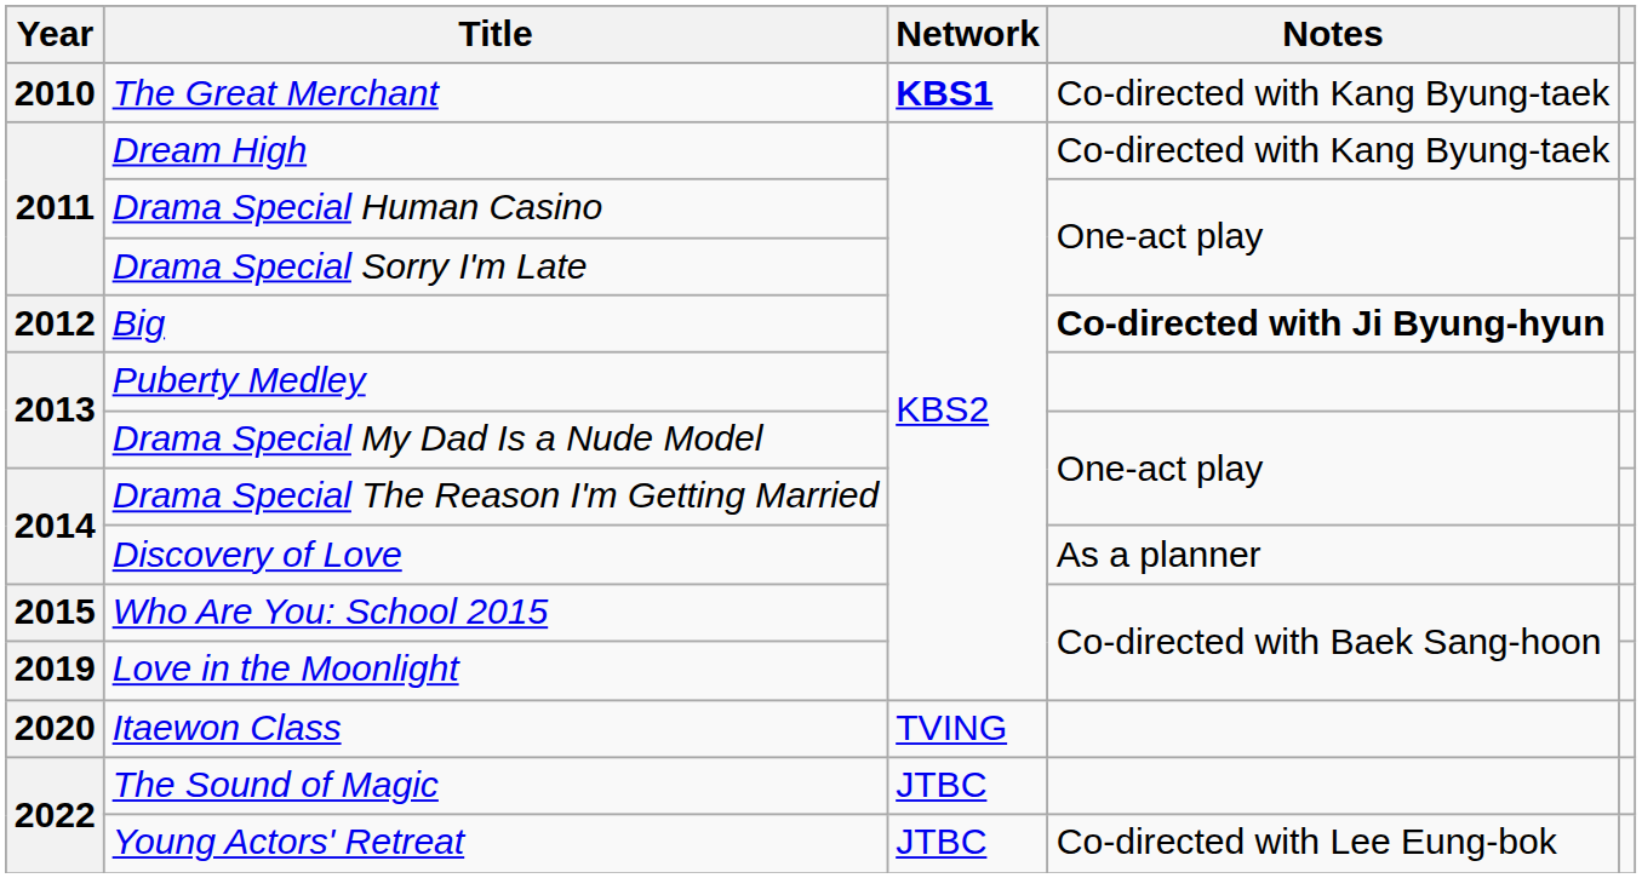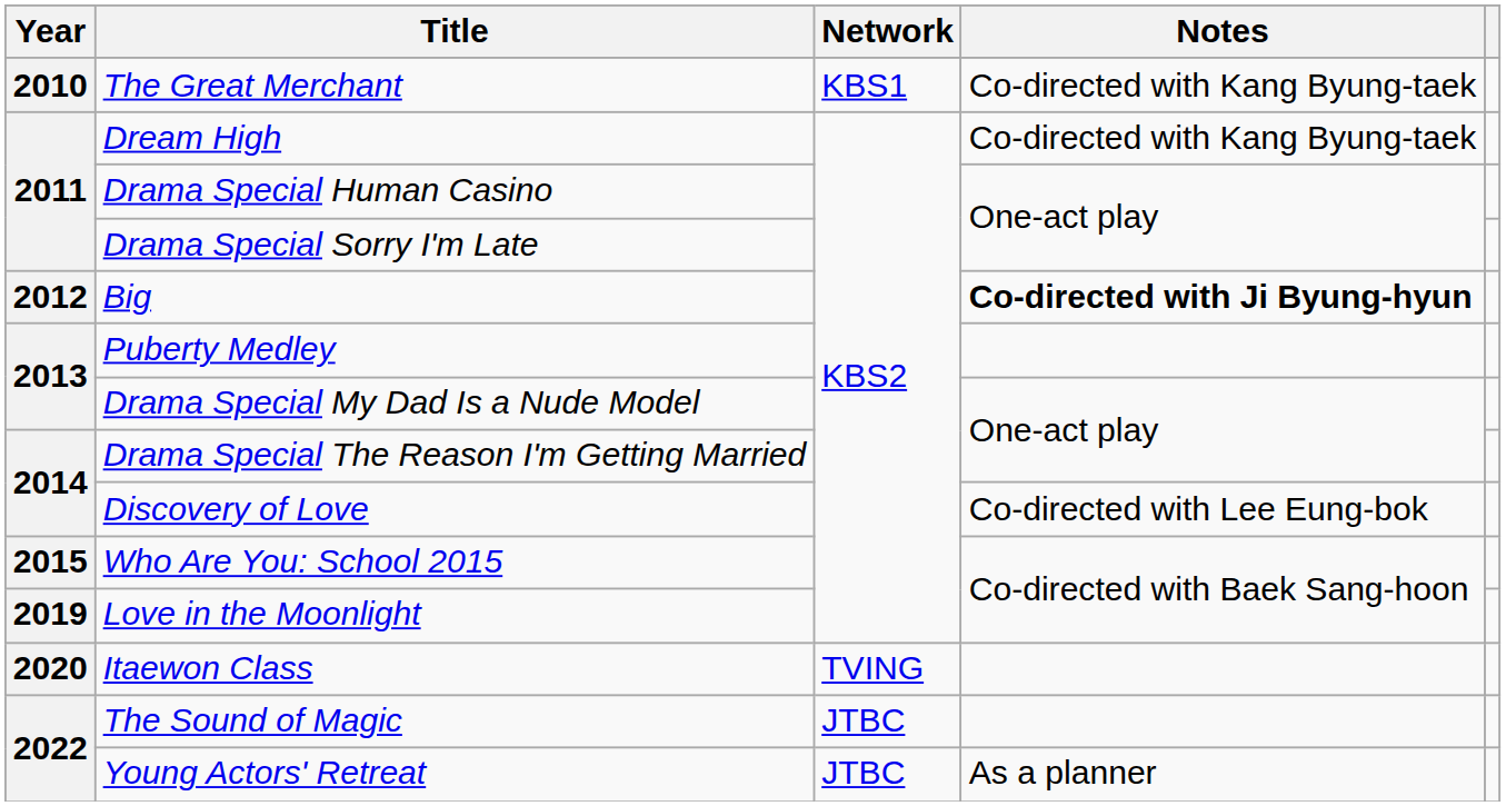The Great Merchant | Network: bold -> normal
Discovery of Love | Notes: As a planner -> Co-directed with Lee Eung-bok
Young Actors' Retreat | Notes: Co-directed with Lee Eung-bok -> As a planner
